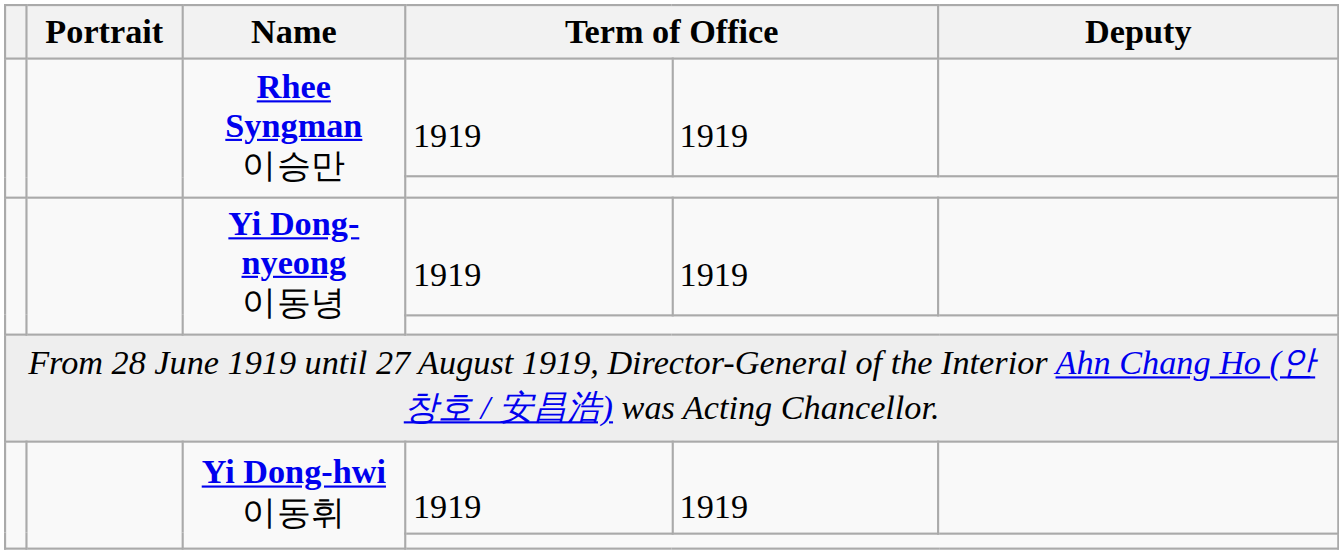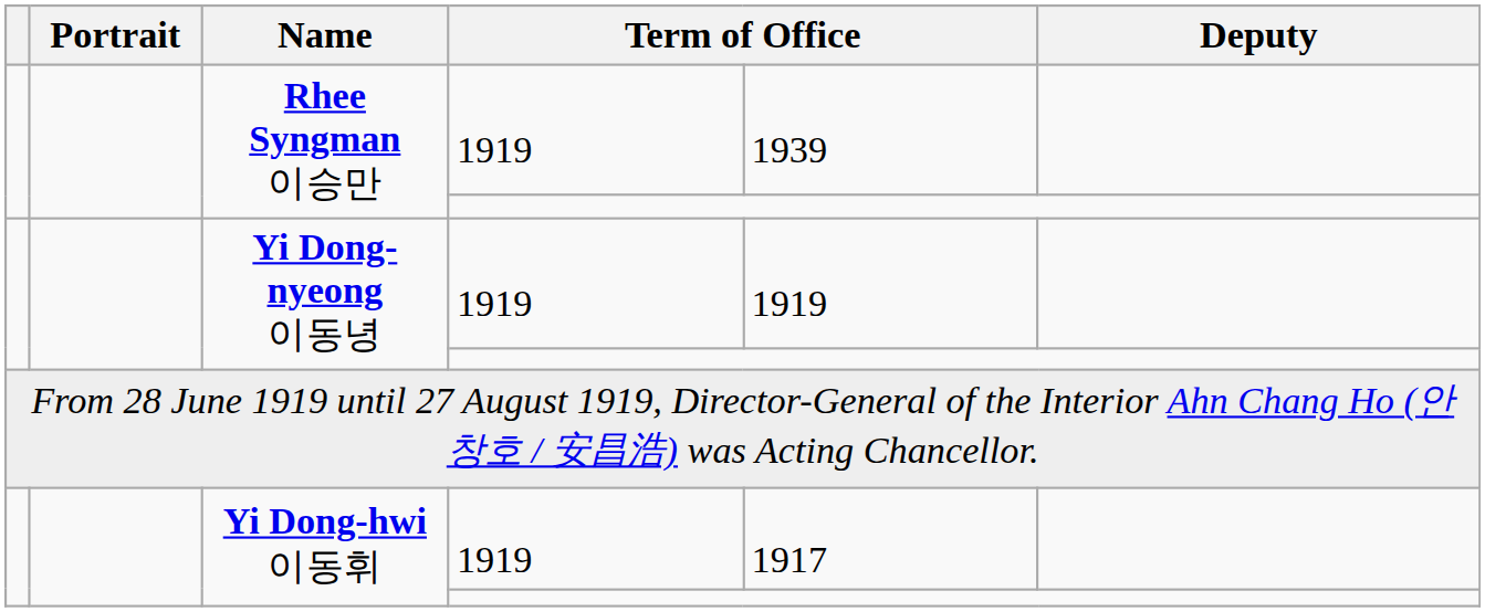Rhee Syngman 이승만 / 1919 | column 5: 1919 -> 1939
Yi Dong-hwi 이동휘 / 1919 | column 5: 1919 -> 1917
